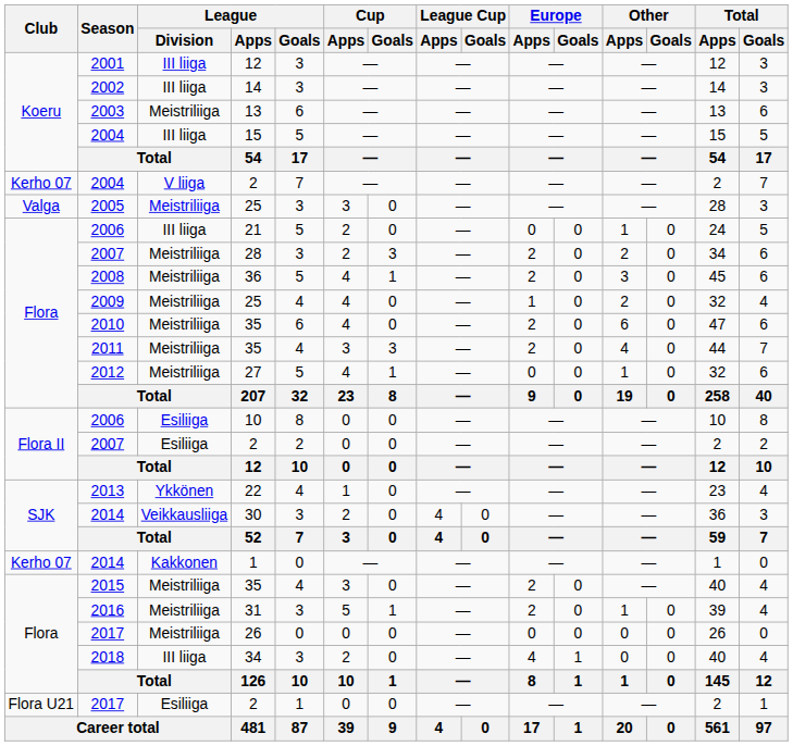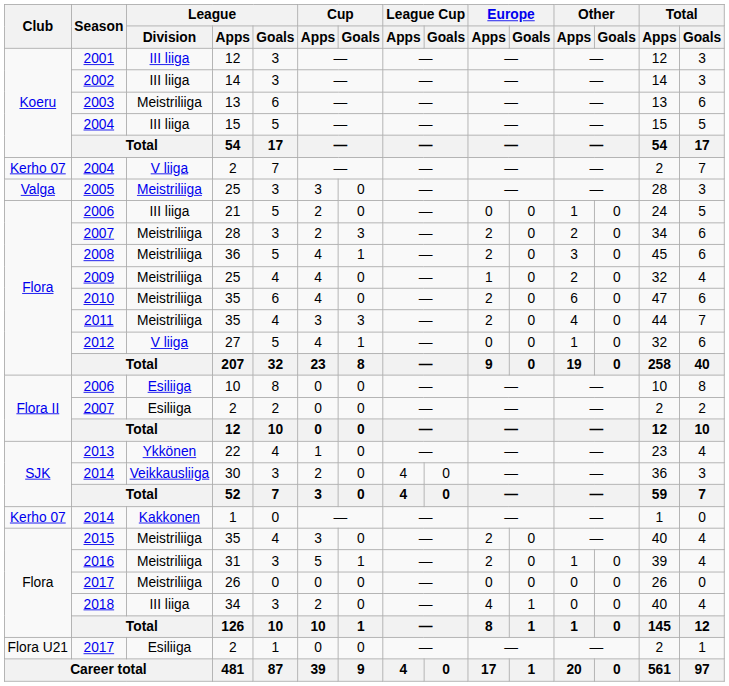2012 | League / Division: Meistriliiga -> V liiga
